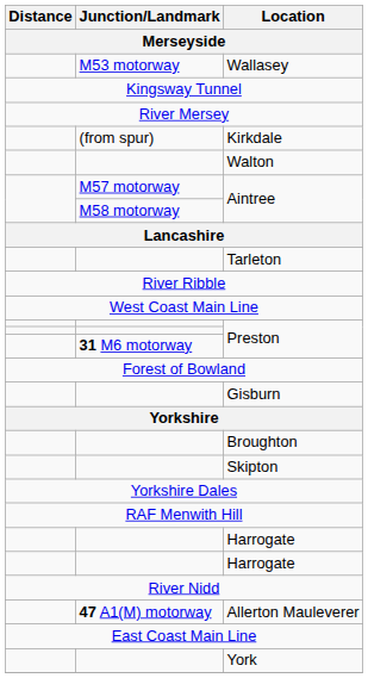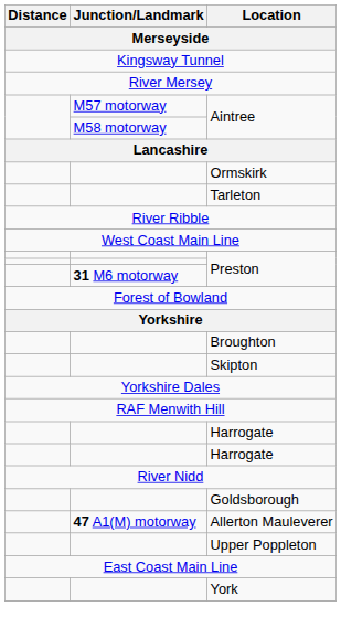- row: M53 motorway | Wallasey
- row: (from spur) | Kirkdale
- row: Walton
+ row: Ormskirk
- row: Gisburn
+ row: Goldsborough
+ row: Upper Poppleton
